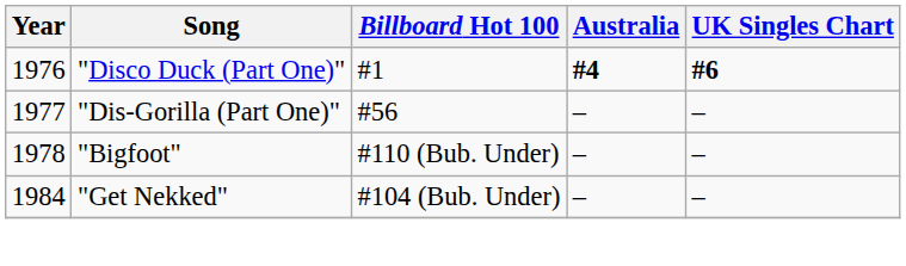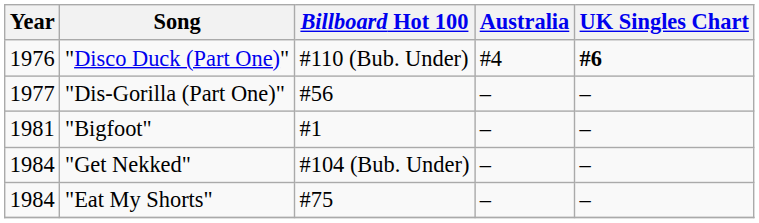"Disco Duck (Part One)" | Billboard Hot 100: #1 -> #110 (Bub. Under)
"Disco Duck (Part One)" | Australia: bold -> normal
"Bigfoot" | Year: 1978 -> 1981
"Bigfoot" | Billboard Hot 100: #110 (Bub. Under) -> #1
+ row: 1984 | "Eat My Shorts" | #75 | – | –
